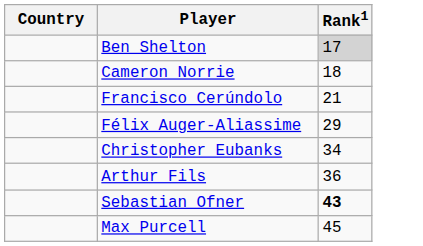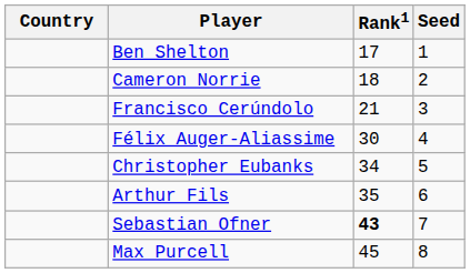+ column: Seed | 1 | 2 | 3 | 4 | 5 | 6 | 7 | 8
Ben Shelton | Rank1: lightgrey background -> no background
Félix Auger-Aliassime | Rank1: 29 -> 30
Arthur Fils | Rank1: 36 -> 35
